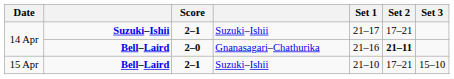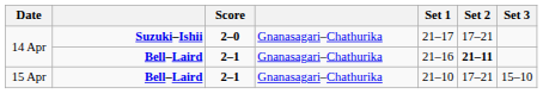14 Apr / Suzuki–Ishii | Score: 2–1 -> 2–0
14 Apr / Suzuki–Ishii | column 4: Suzuki–Ishii -> Gnanasagari–Chathurika
14 Apr / Bell–Laird | Score: 2–0 -> 2–1
15 Apr | column 4: Suzuki–Ishii -> Gnanasagari–Chathurika
